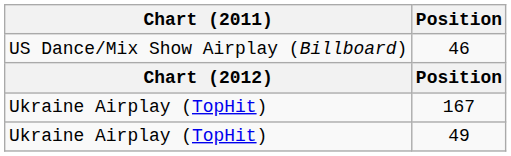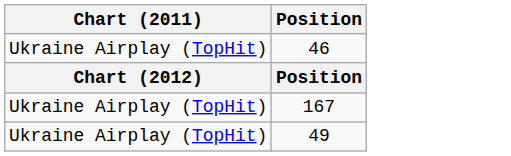46 | Chart (2011): US Dance/Mix Show Airplay (Billboard) -> Ukraine Airplay (TopHit)
